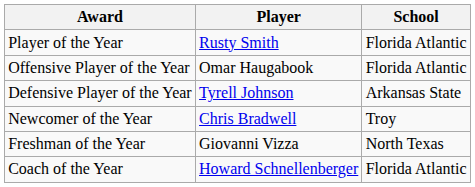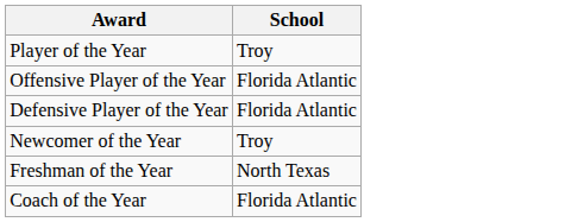- column: Player | Rusty Smith | Omar Haugabook | Tyrell Johnson | Chris Bradwell | Giovanni Vizza | Howard Schnellenberger
Player of the Year | School: Florida Atlantic -> Troy
Defensive Player of the Year | School: Arkansas State -> Florida Atlantic
